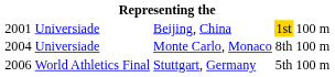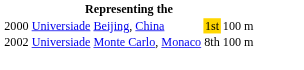Beijing, China | column 1: 2001 -> 2000
Monte Carlo, Monaco | column 1: 2004 -> 2002
- row: 2006 | World Athletics Final | Stuttgart, Germany | 5th | 100 m
